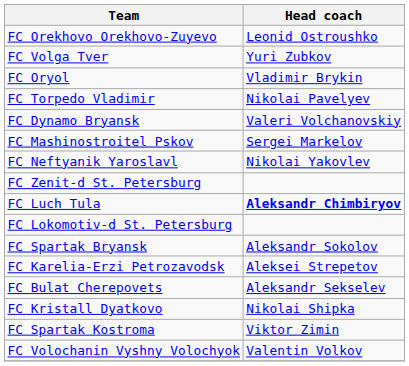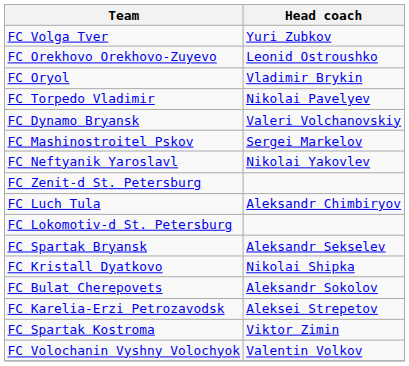rows swapped: FC Orekhovo Orekhovo-Zuyevo <-> FC Volga Tver
FC Luch Tula | Head coach: bold -> normal
FC Spartak Bryansk | Head coach: Aleksandr Sokolov -> Aleksandr Sekselev
rows swapped: FC Kristall Dyatkovo <-> FC Karelia-Erzi Petrozavodsk
FC Bulat Cherepovets | Head coach: Aleksandr Sekselev -> Aleksandr Sokolov
